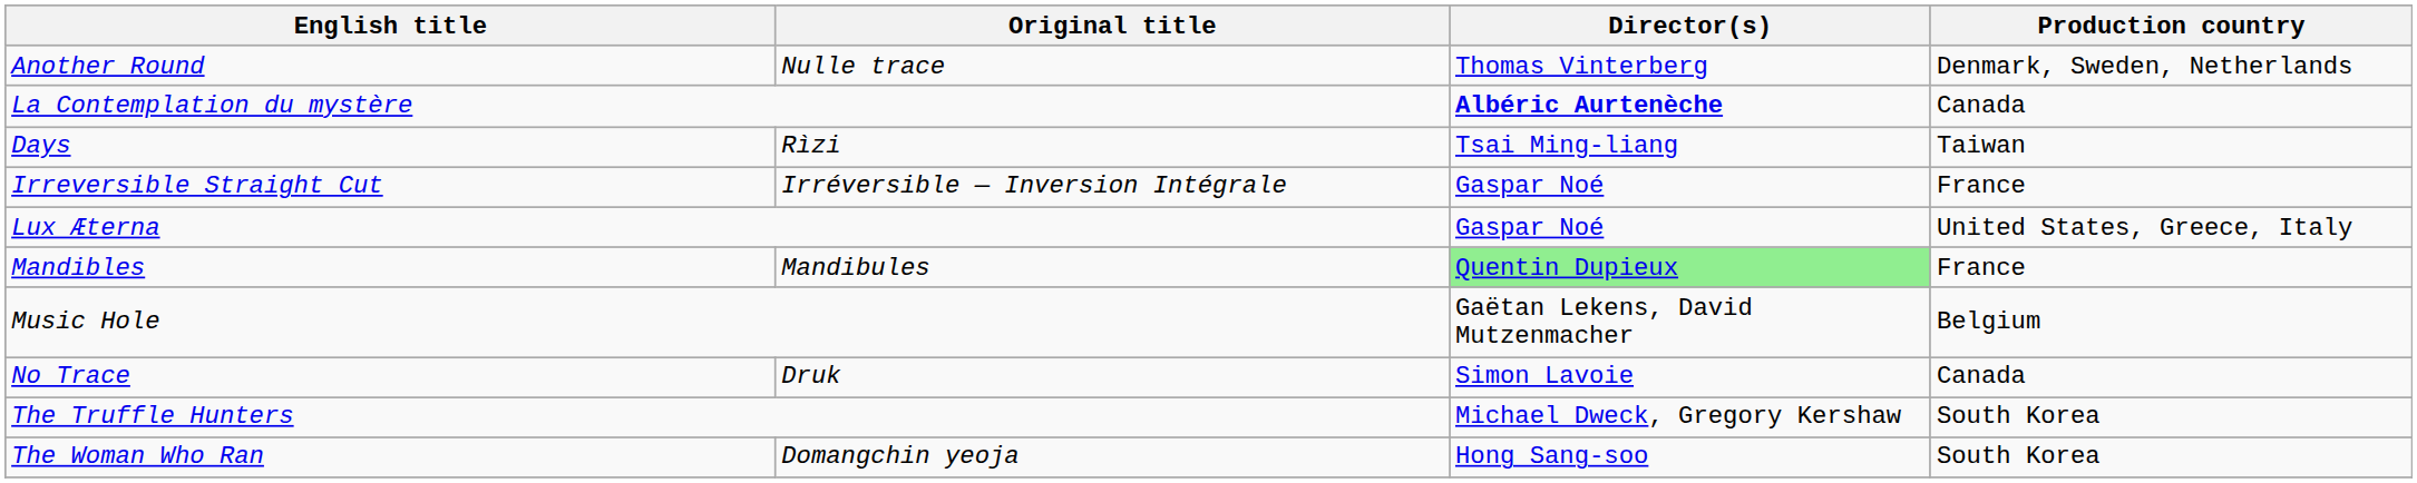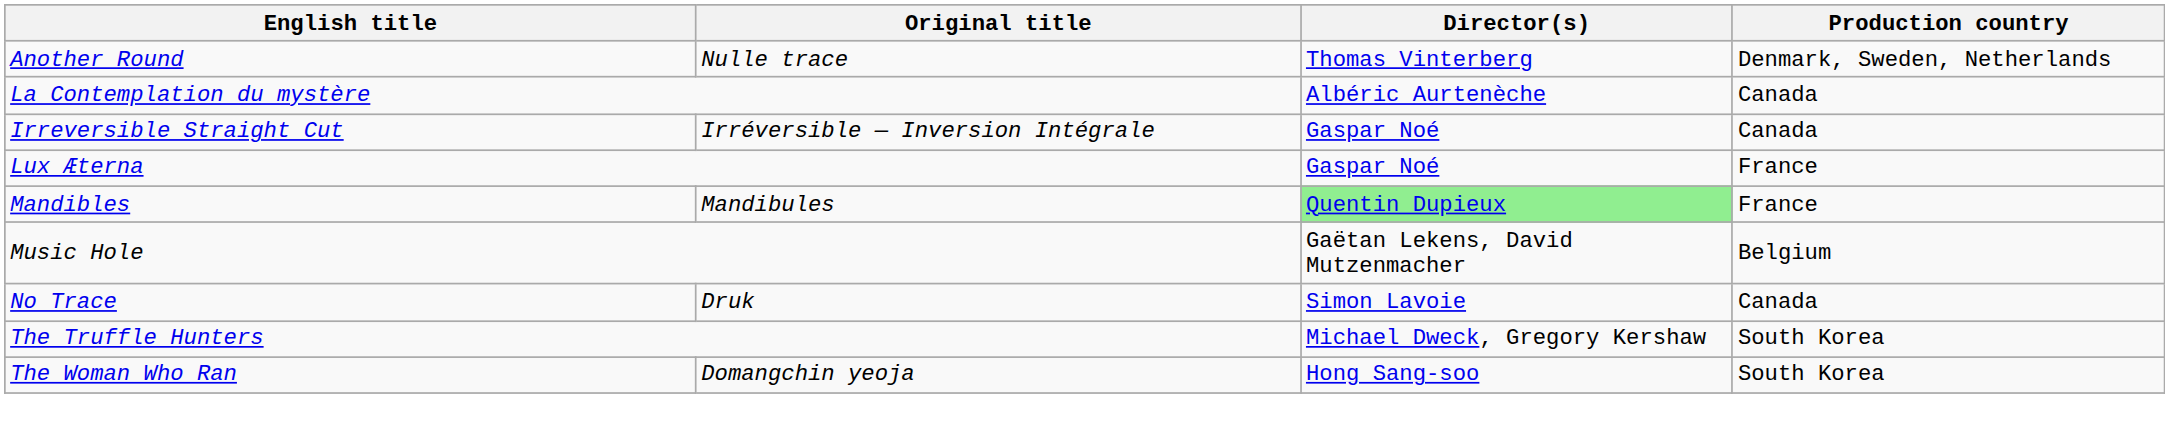La Contemplation du mystère | Director(s): bold -> normal
- row: Days | Rìzi | Tsai Ming-liang | Taiwan
Irreversible Straight Cut | Production country: France -> Canada
Lux Æterna | Production country: United States, Greece, Italy -> France
